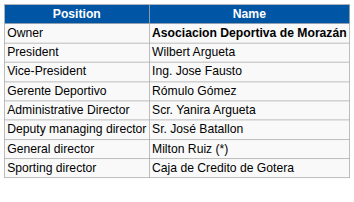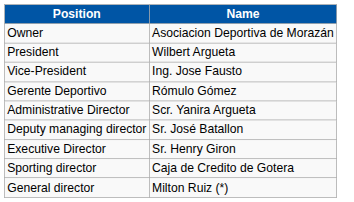Owner | Name: bold -> normal
+ row: Executive Director | Sr. Henry Giron
rows swapped: Sporting director <-> General director
